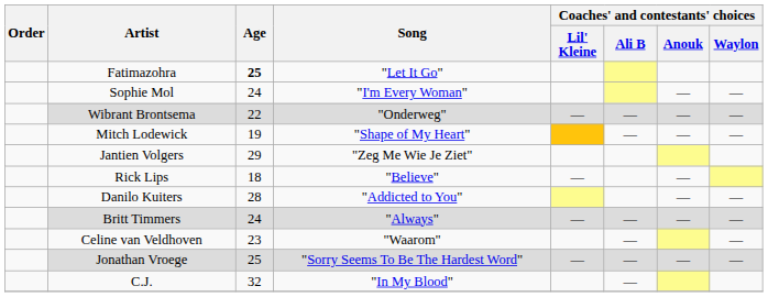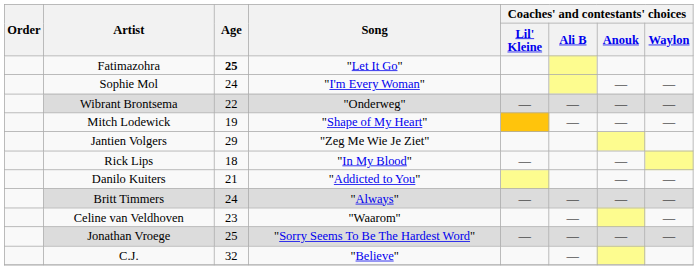Rick Lips | Song: "Believe" -> "In My Blood"
Danilo Kuiters | Age: 28 -> 21
C.J. | Song: "In My Blood" -> "Believe"
